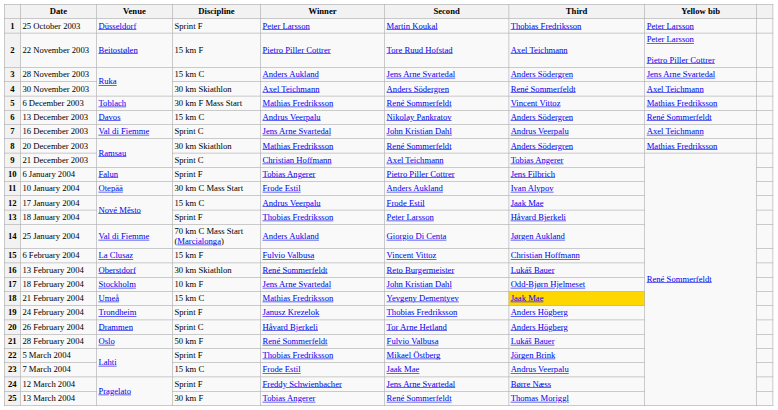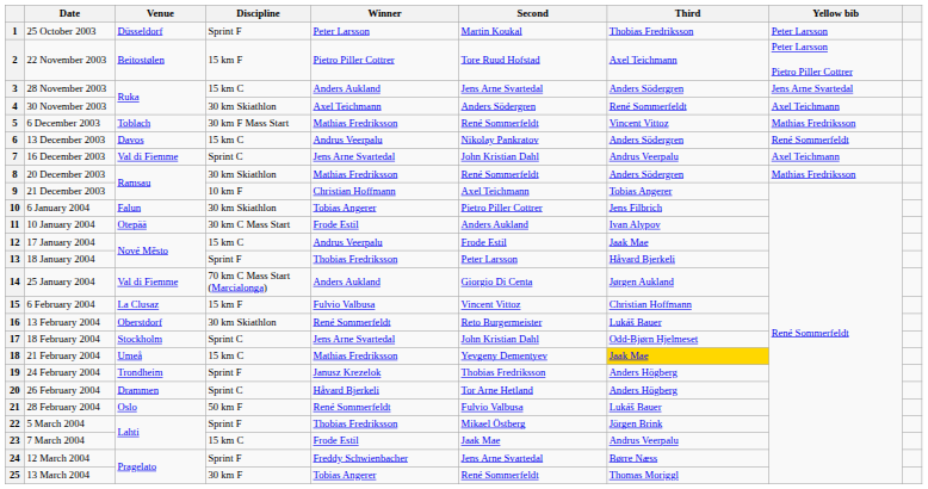9 | Discipline: Sprint C -> 10 km F
10 | Discipline: Sprint F -> 30 km Skiathlon
17 | Discipline: 10 km F -> Sprint C
